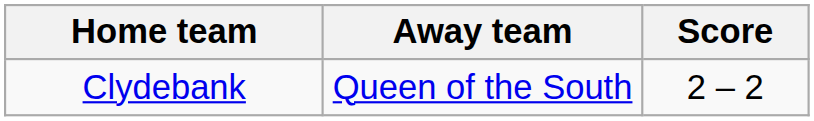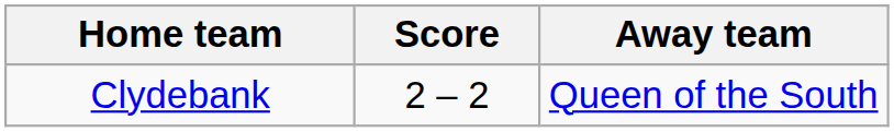columns swapped: Score <-> Away team
